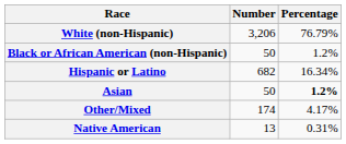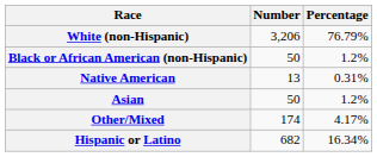rows swapped: Native American <-> Hispanic or Latino
Asian | Percentage: bold -> normal
